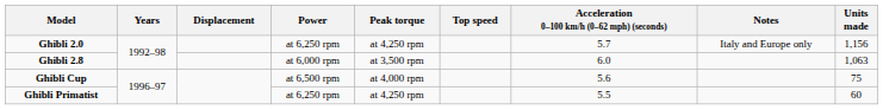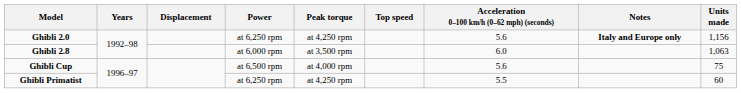Ghibli 2.0 | Acceleration 0–100 km/h (0–62 mph) (seconds): 5.7 -> 5.6
Ghibli 2.0 | Notes: normal -> bold
